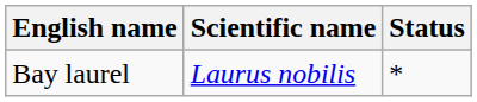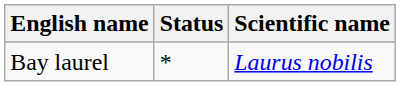columns swapped: Scientific name <-> Status
